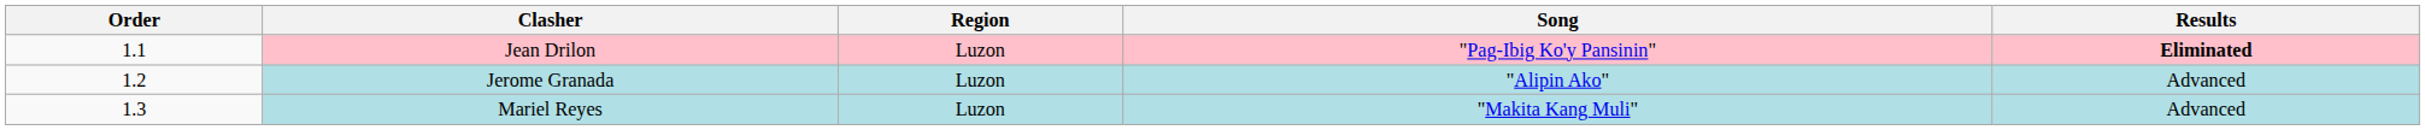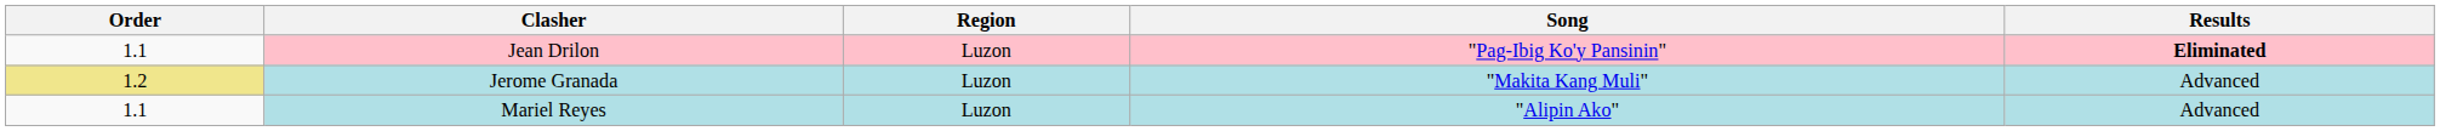Jerome Granada | Order: no background -> khaki background
Jerome Granada | Song: "Alipin Ako" -> "Makita Kang Muli"
Mariel Reyes | Order: 1.3 -> 1.1
Mariel Reyes | Song: "Makita Kang Muli" -> "Alipin Ako"
